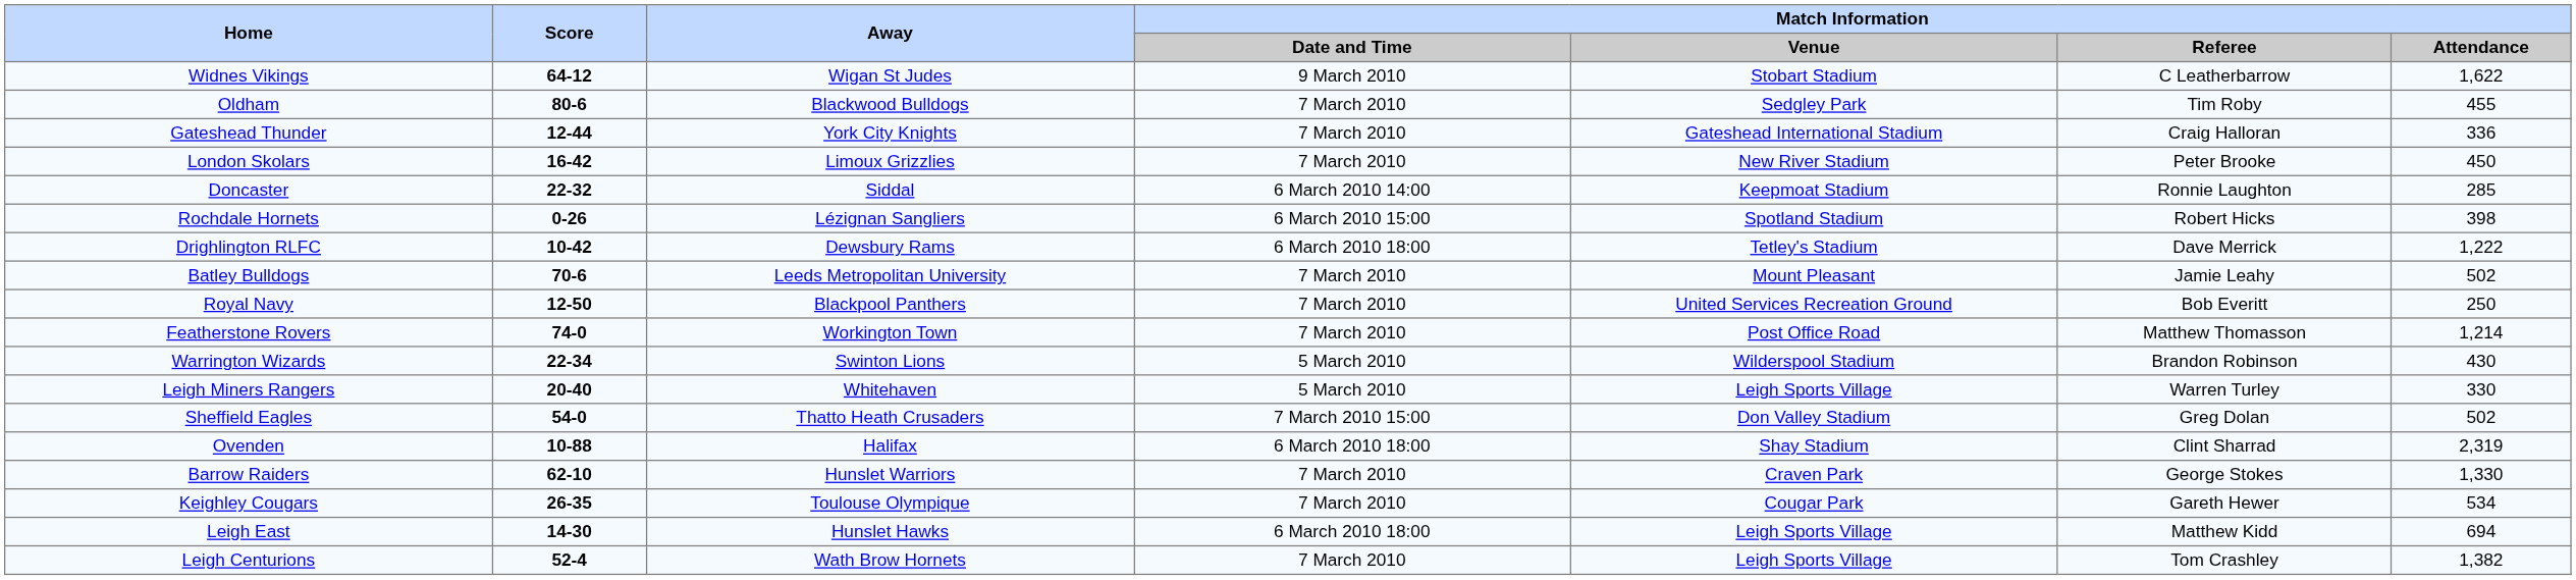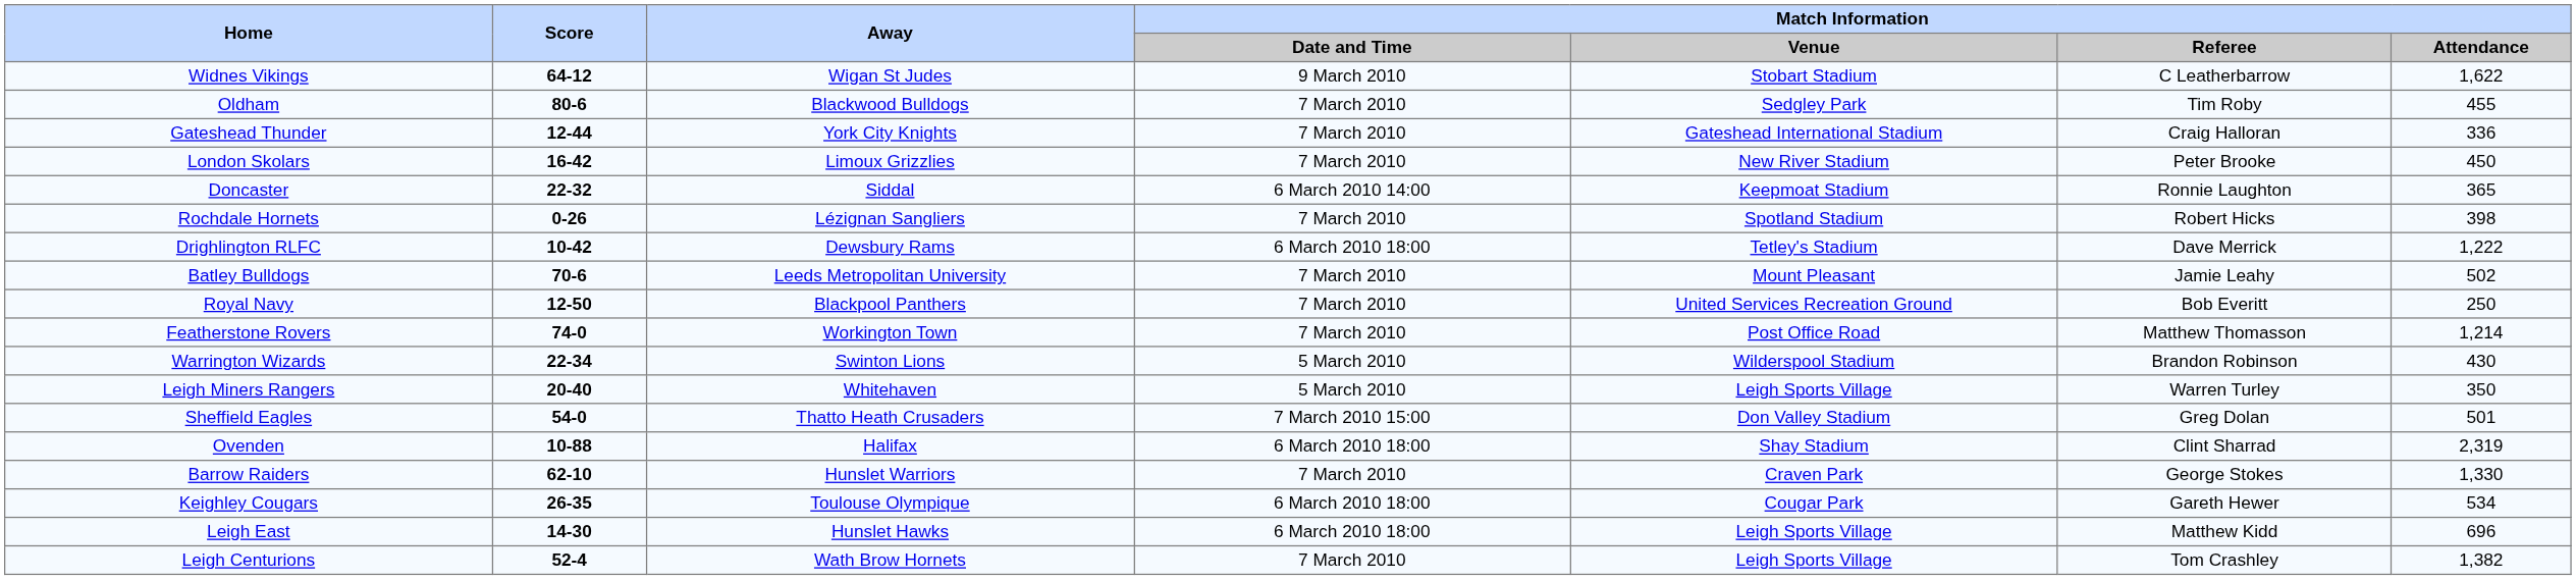Doncaster | Match Information / Attendance: 285 -> 365
Rochdale Hornets | Match Information / Date and Time: 6 March 2010 15:00 -> 7 March 2010
Leigh Miners Rangers | Match Information / Attendance: 330 -> 350
Sheffield Eagles | Match Information / Attendance: 502 -> 501
Keighley Cougars | Match Information / Date and Time: 7 March 2010 -> 6 March 2010 18:00
Leigh East | Match Information / Attendance: 694 -> 696
